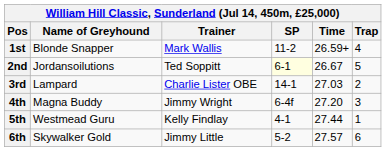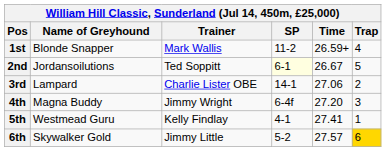3rd | Time: 27.03 -> 27.06
5th | Time: 27.44 -> 27.41
6th | Trap: no background -> gold background
